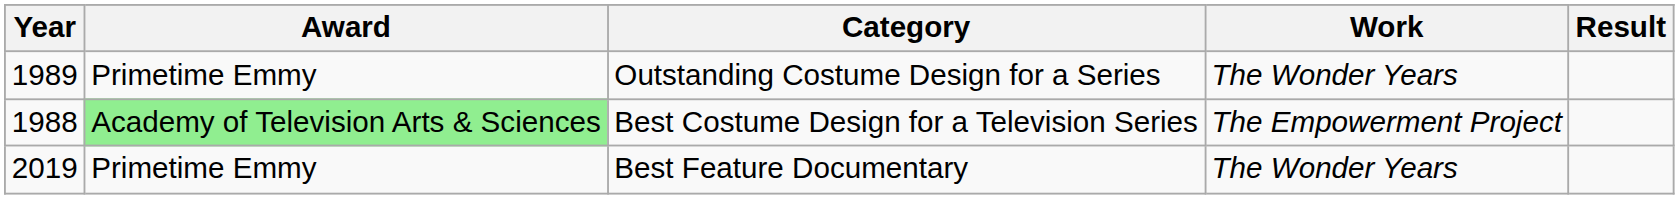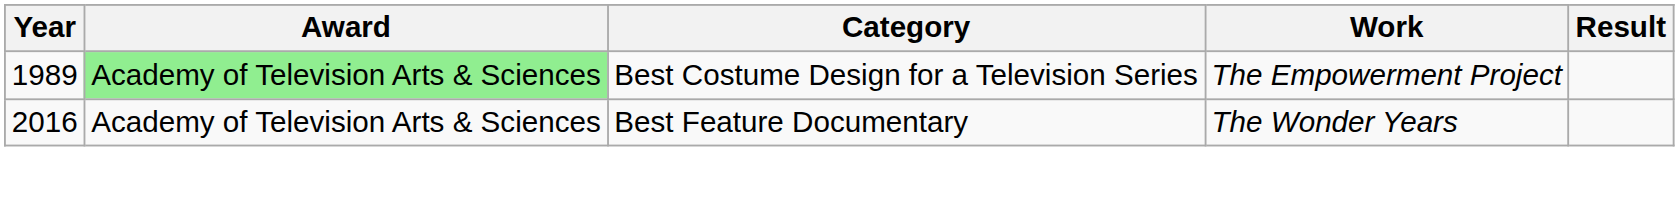- row: 1989 | Primetime Emmy | Outstanding Costume Design for a Series | The Wonder Years
Best Costume Design for a Television Series | Year: 1988 -> 1989
Best Feature Documentary | Year: 2019 -> 2016
Best Feature Documentary | Award: Primetime Emmy -> Academy of Television Arts & Sciences
